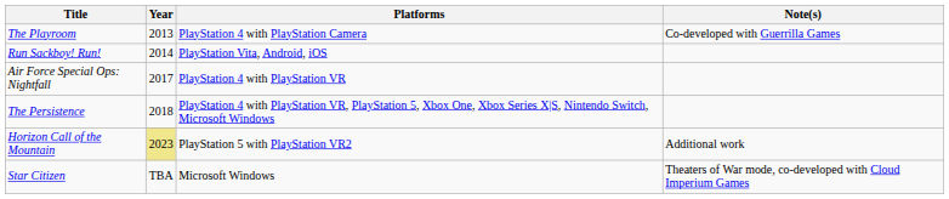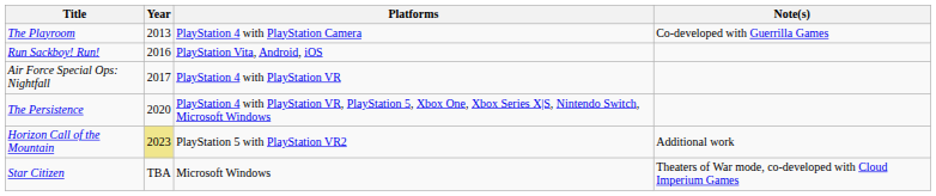Run Sackboy! Run! | Year: 2014 -> 2016
The Persistence | Year: 2018 -> 2020
